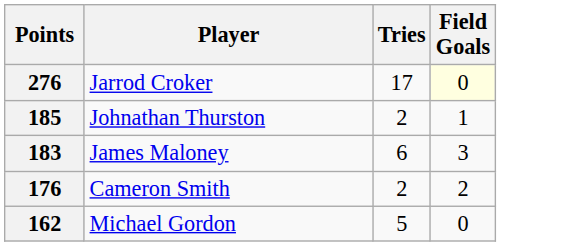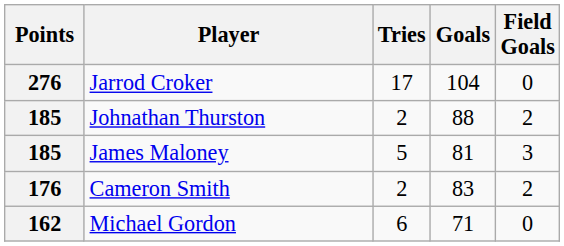+ column: Goals | 104 | 88 | 81 | 83 | 71
Jarrod Croker | Field Goals: lightyellow background -> no background
Johnathan Thurston | Field Goals: 1 -> 2
James Maloney | Points: 183 -> 185
James Maloney | Tries: 6 -> 5
Michael Gordon | Tries: 5 -> 6
